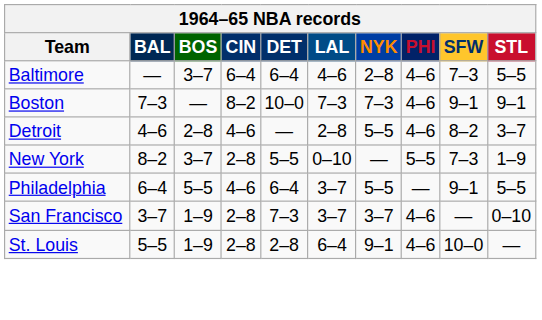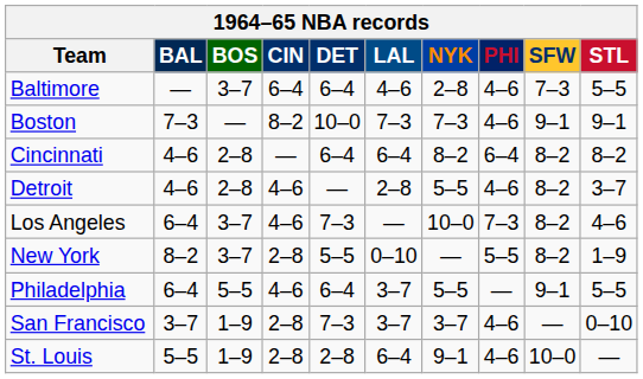+ row: Cincinnati | 4–6 | 2–8 | — | 6–4 | 6–4 | 8–2 | 6–4 | 8–2 | 8–2
+ row: Los Angeles | 6–4 | 3–7 | 4–6 | 7–3 | — | 10–0 | 7–3 | 8–2 | 4–6
New York | SFW: 7–3 -> 8–2
